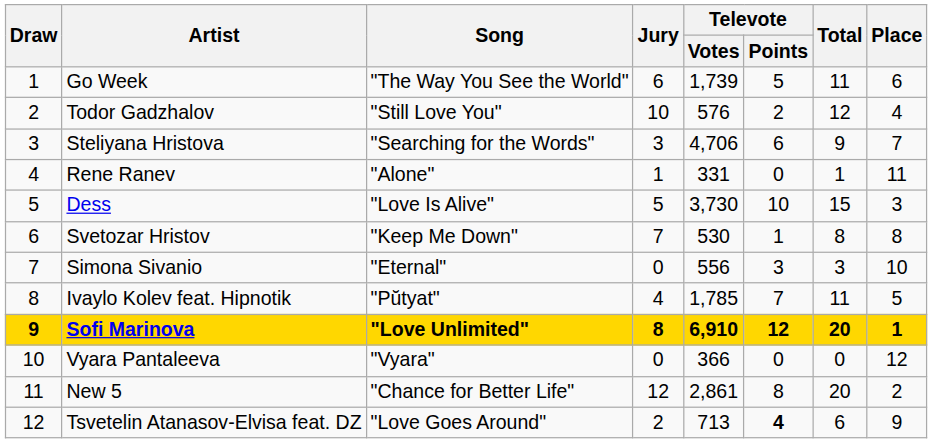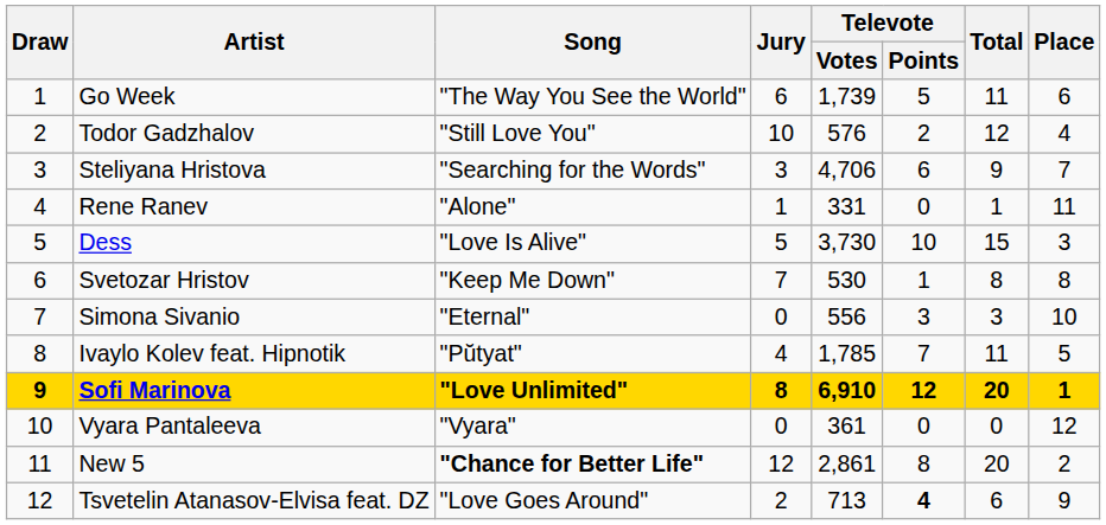Vyara Pantaleeva | Televote / Votes: 366 -> 361
New 5 | Song: normal -> bold
